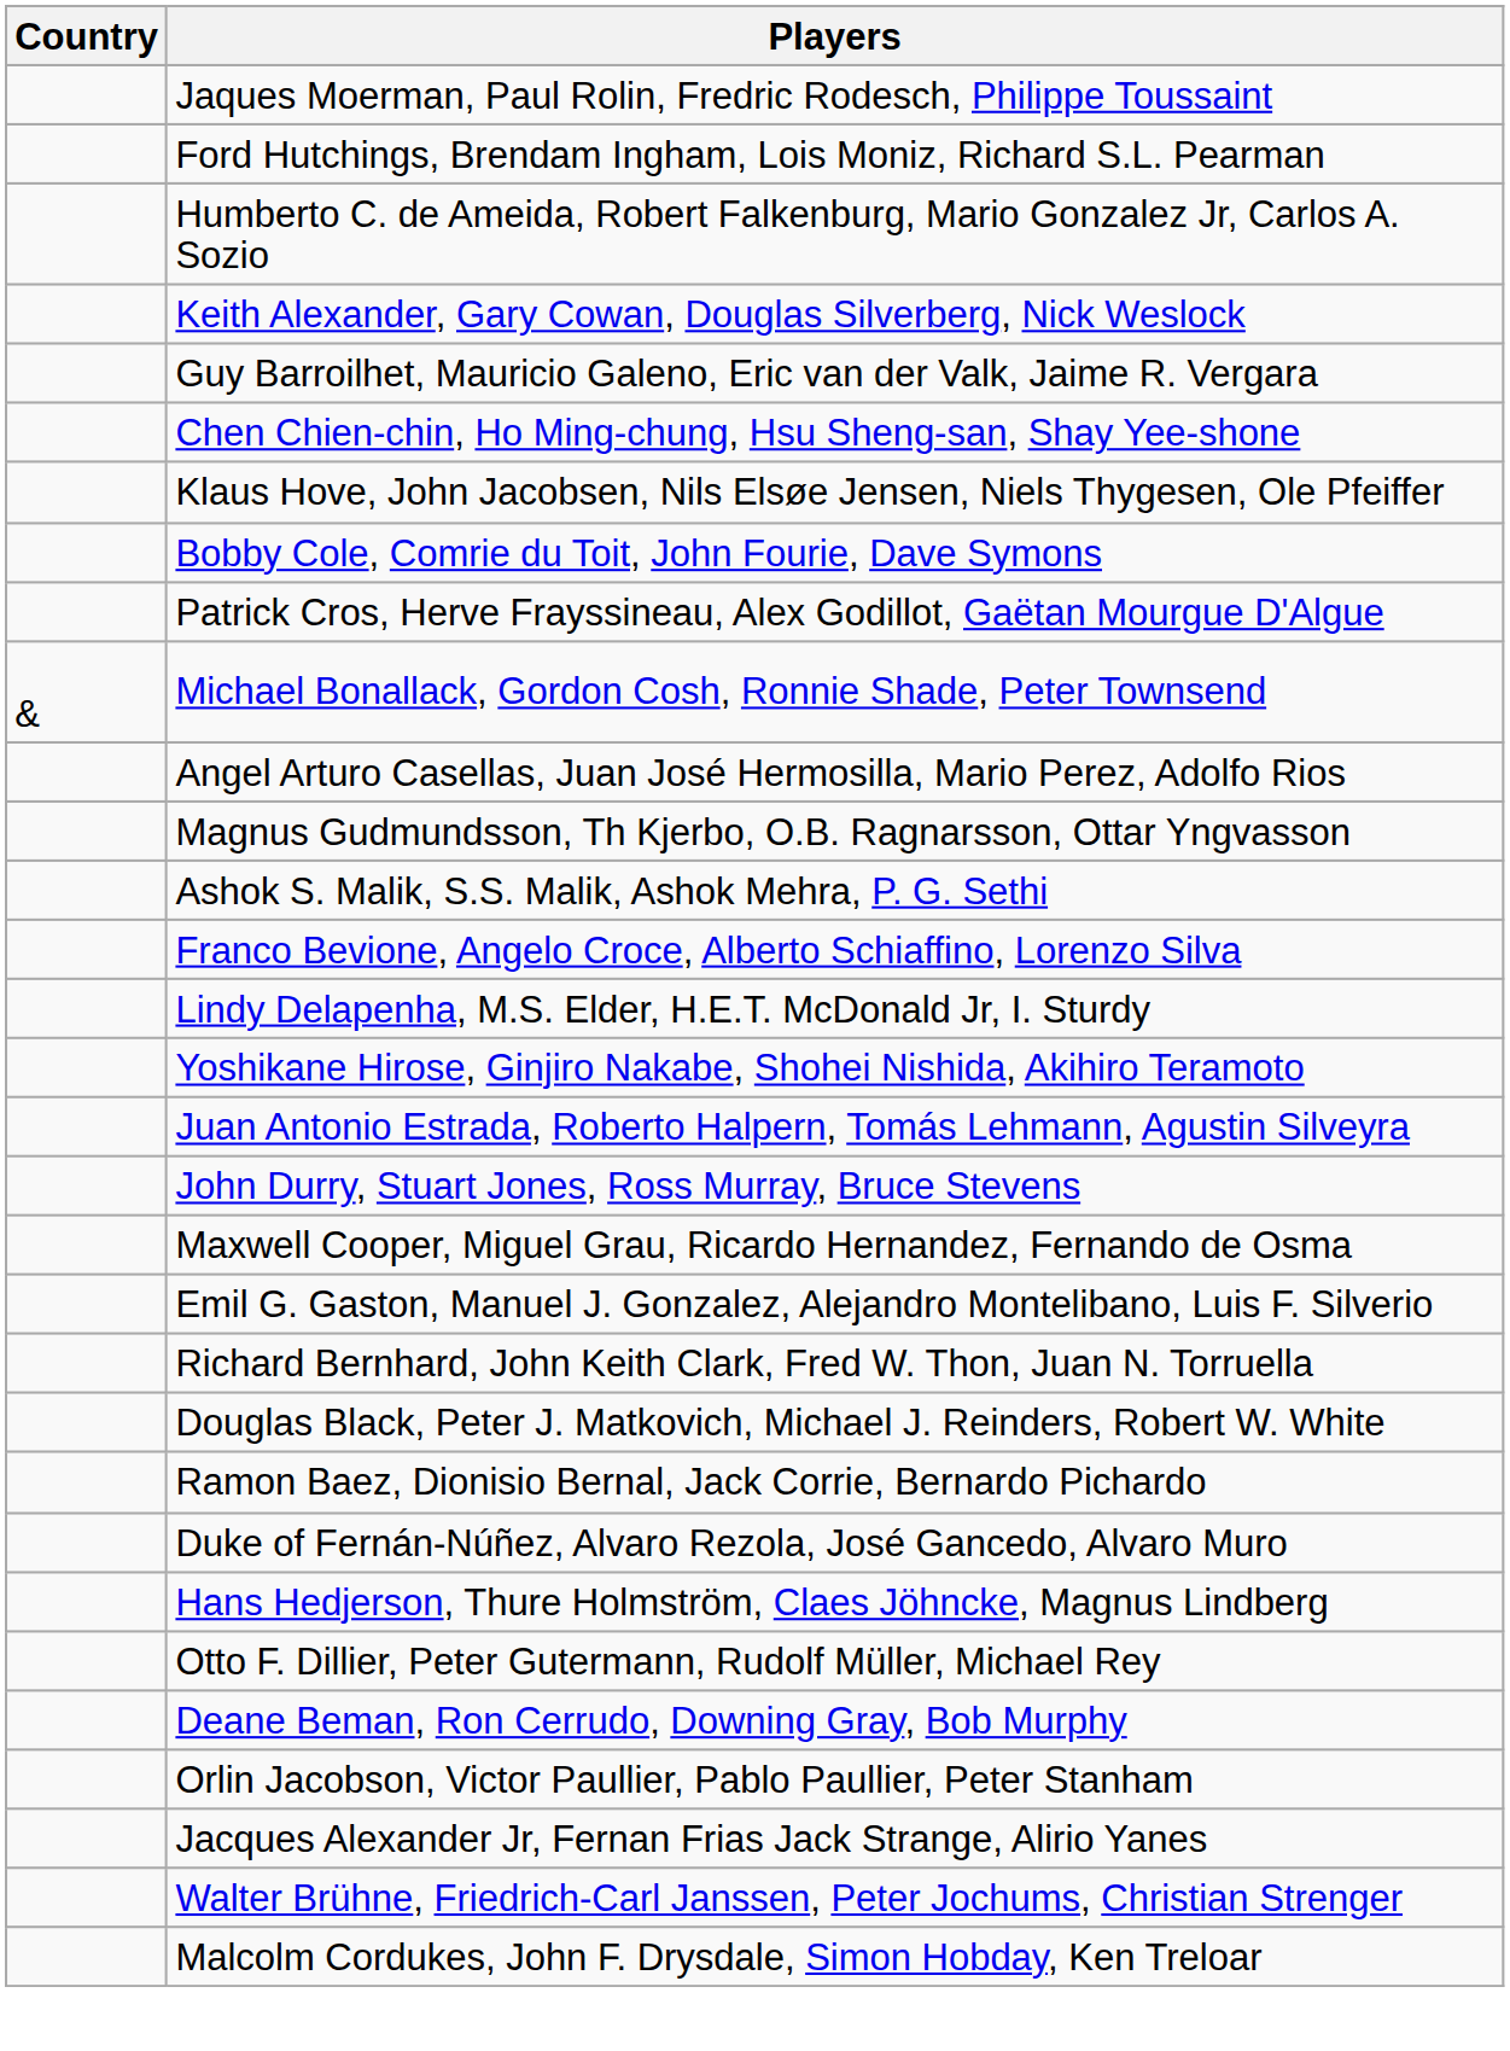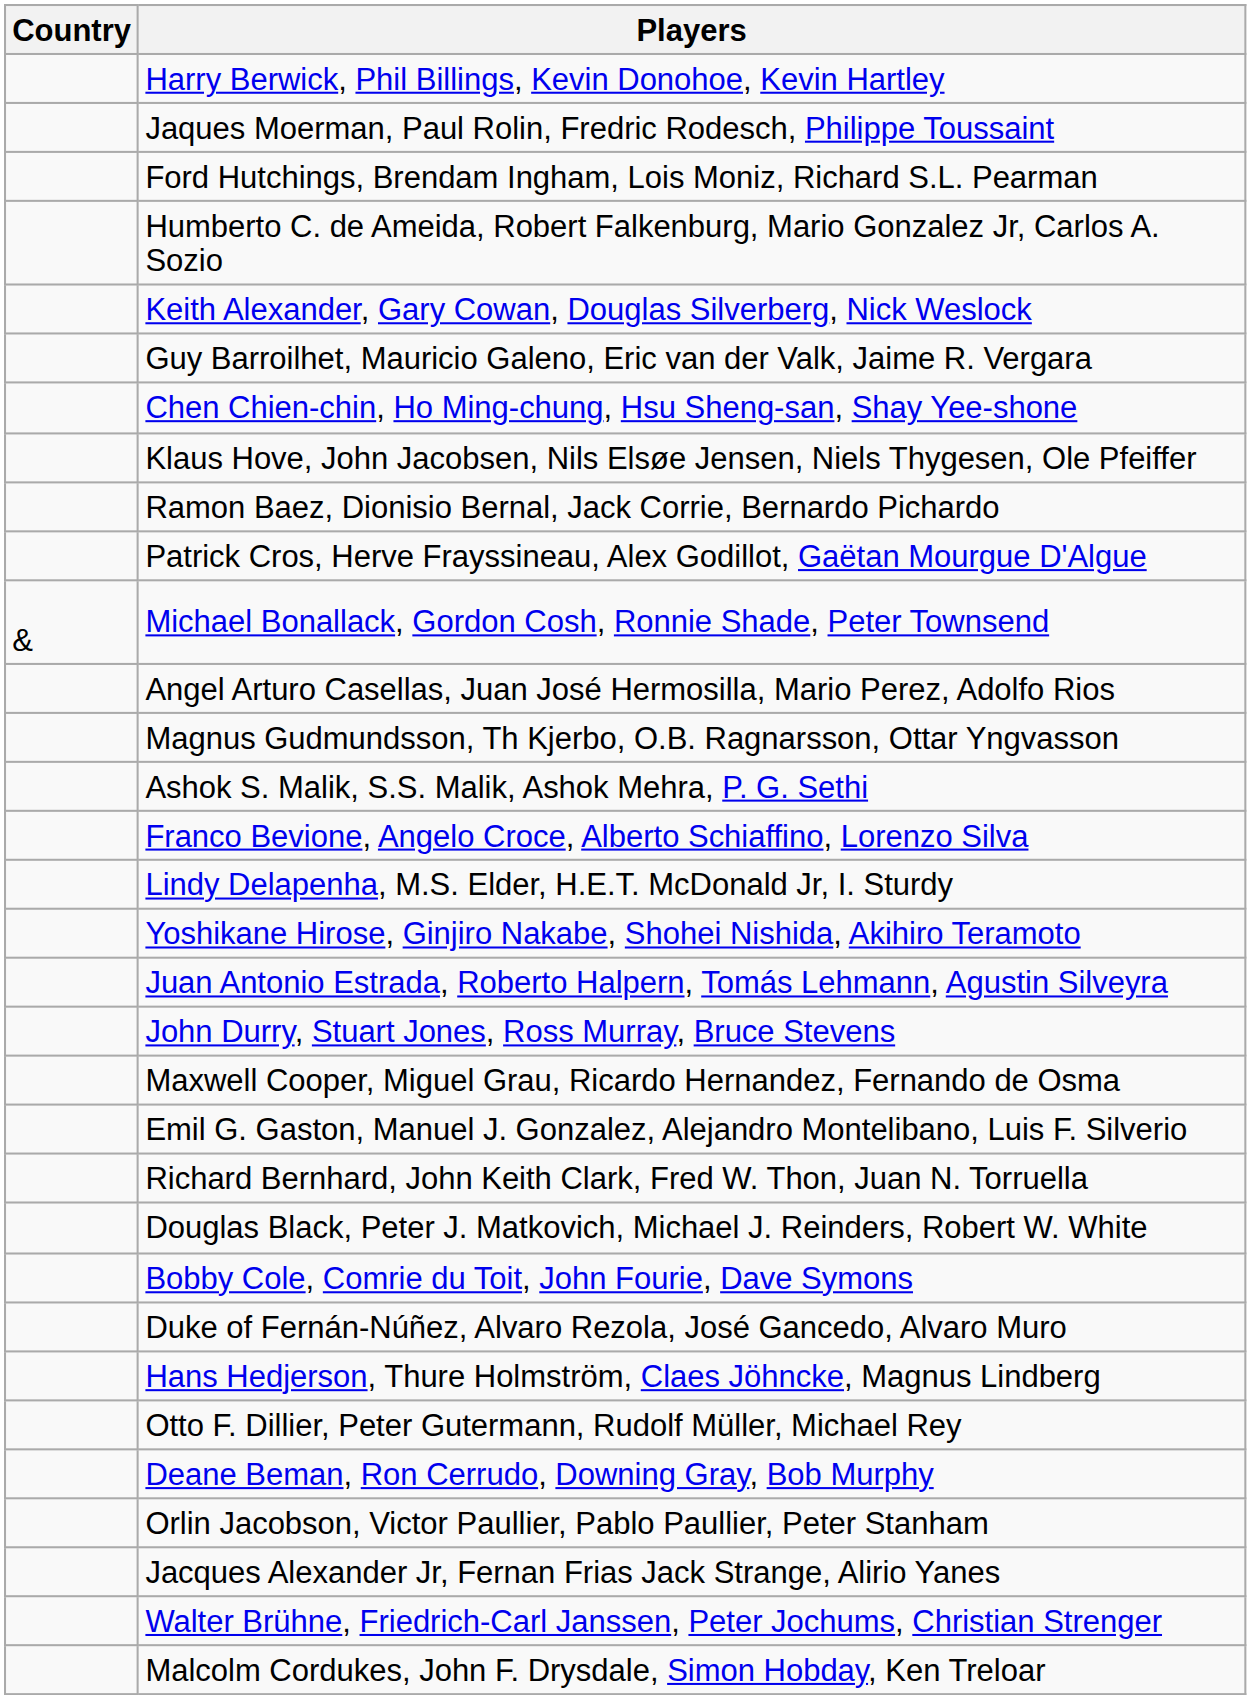+ row: Harry Berwick, Phil Billings, Kevin Donohoe, Kevin Hartley
rows swapped: Ramon Baez, Dionisio Bernal, Jack Corrie, Bernardo Pichardo <-> Bobby Cole, Comrie du Toit, John Fourie, Dave Symons
